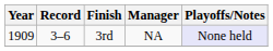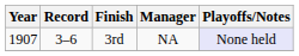3rd | Year: 1909 -> 1907
